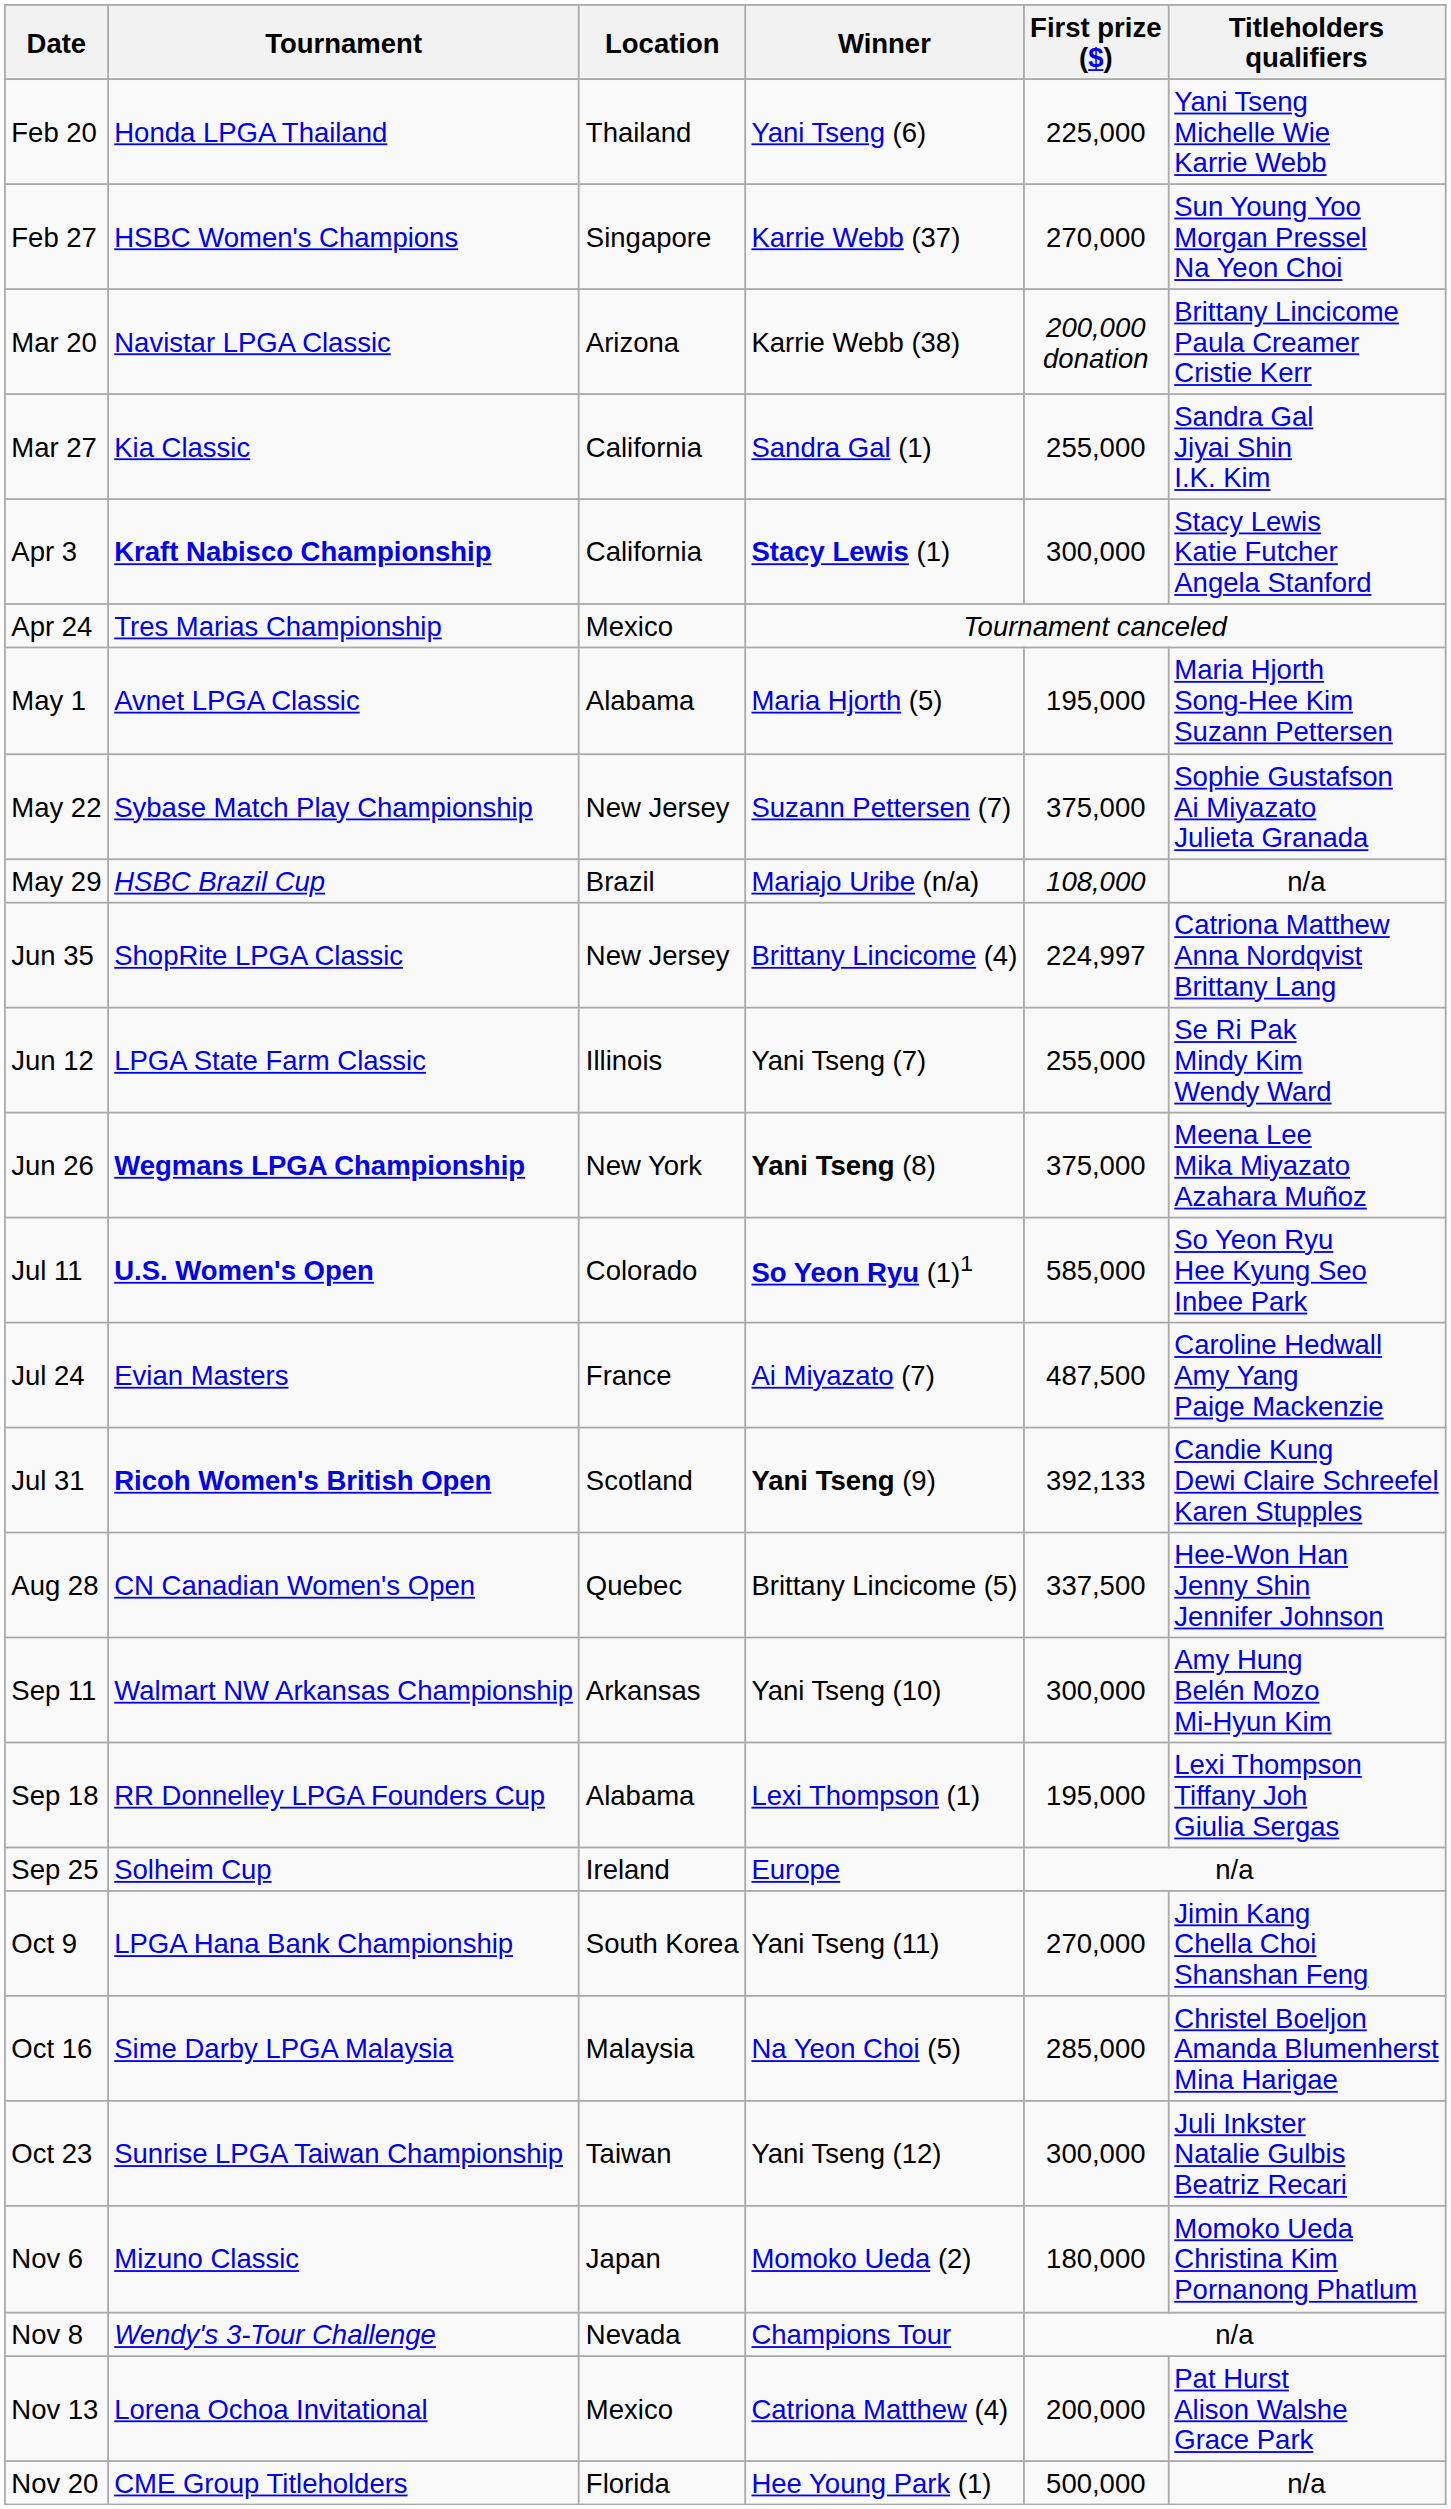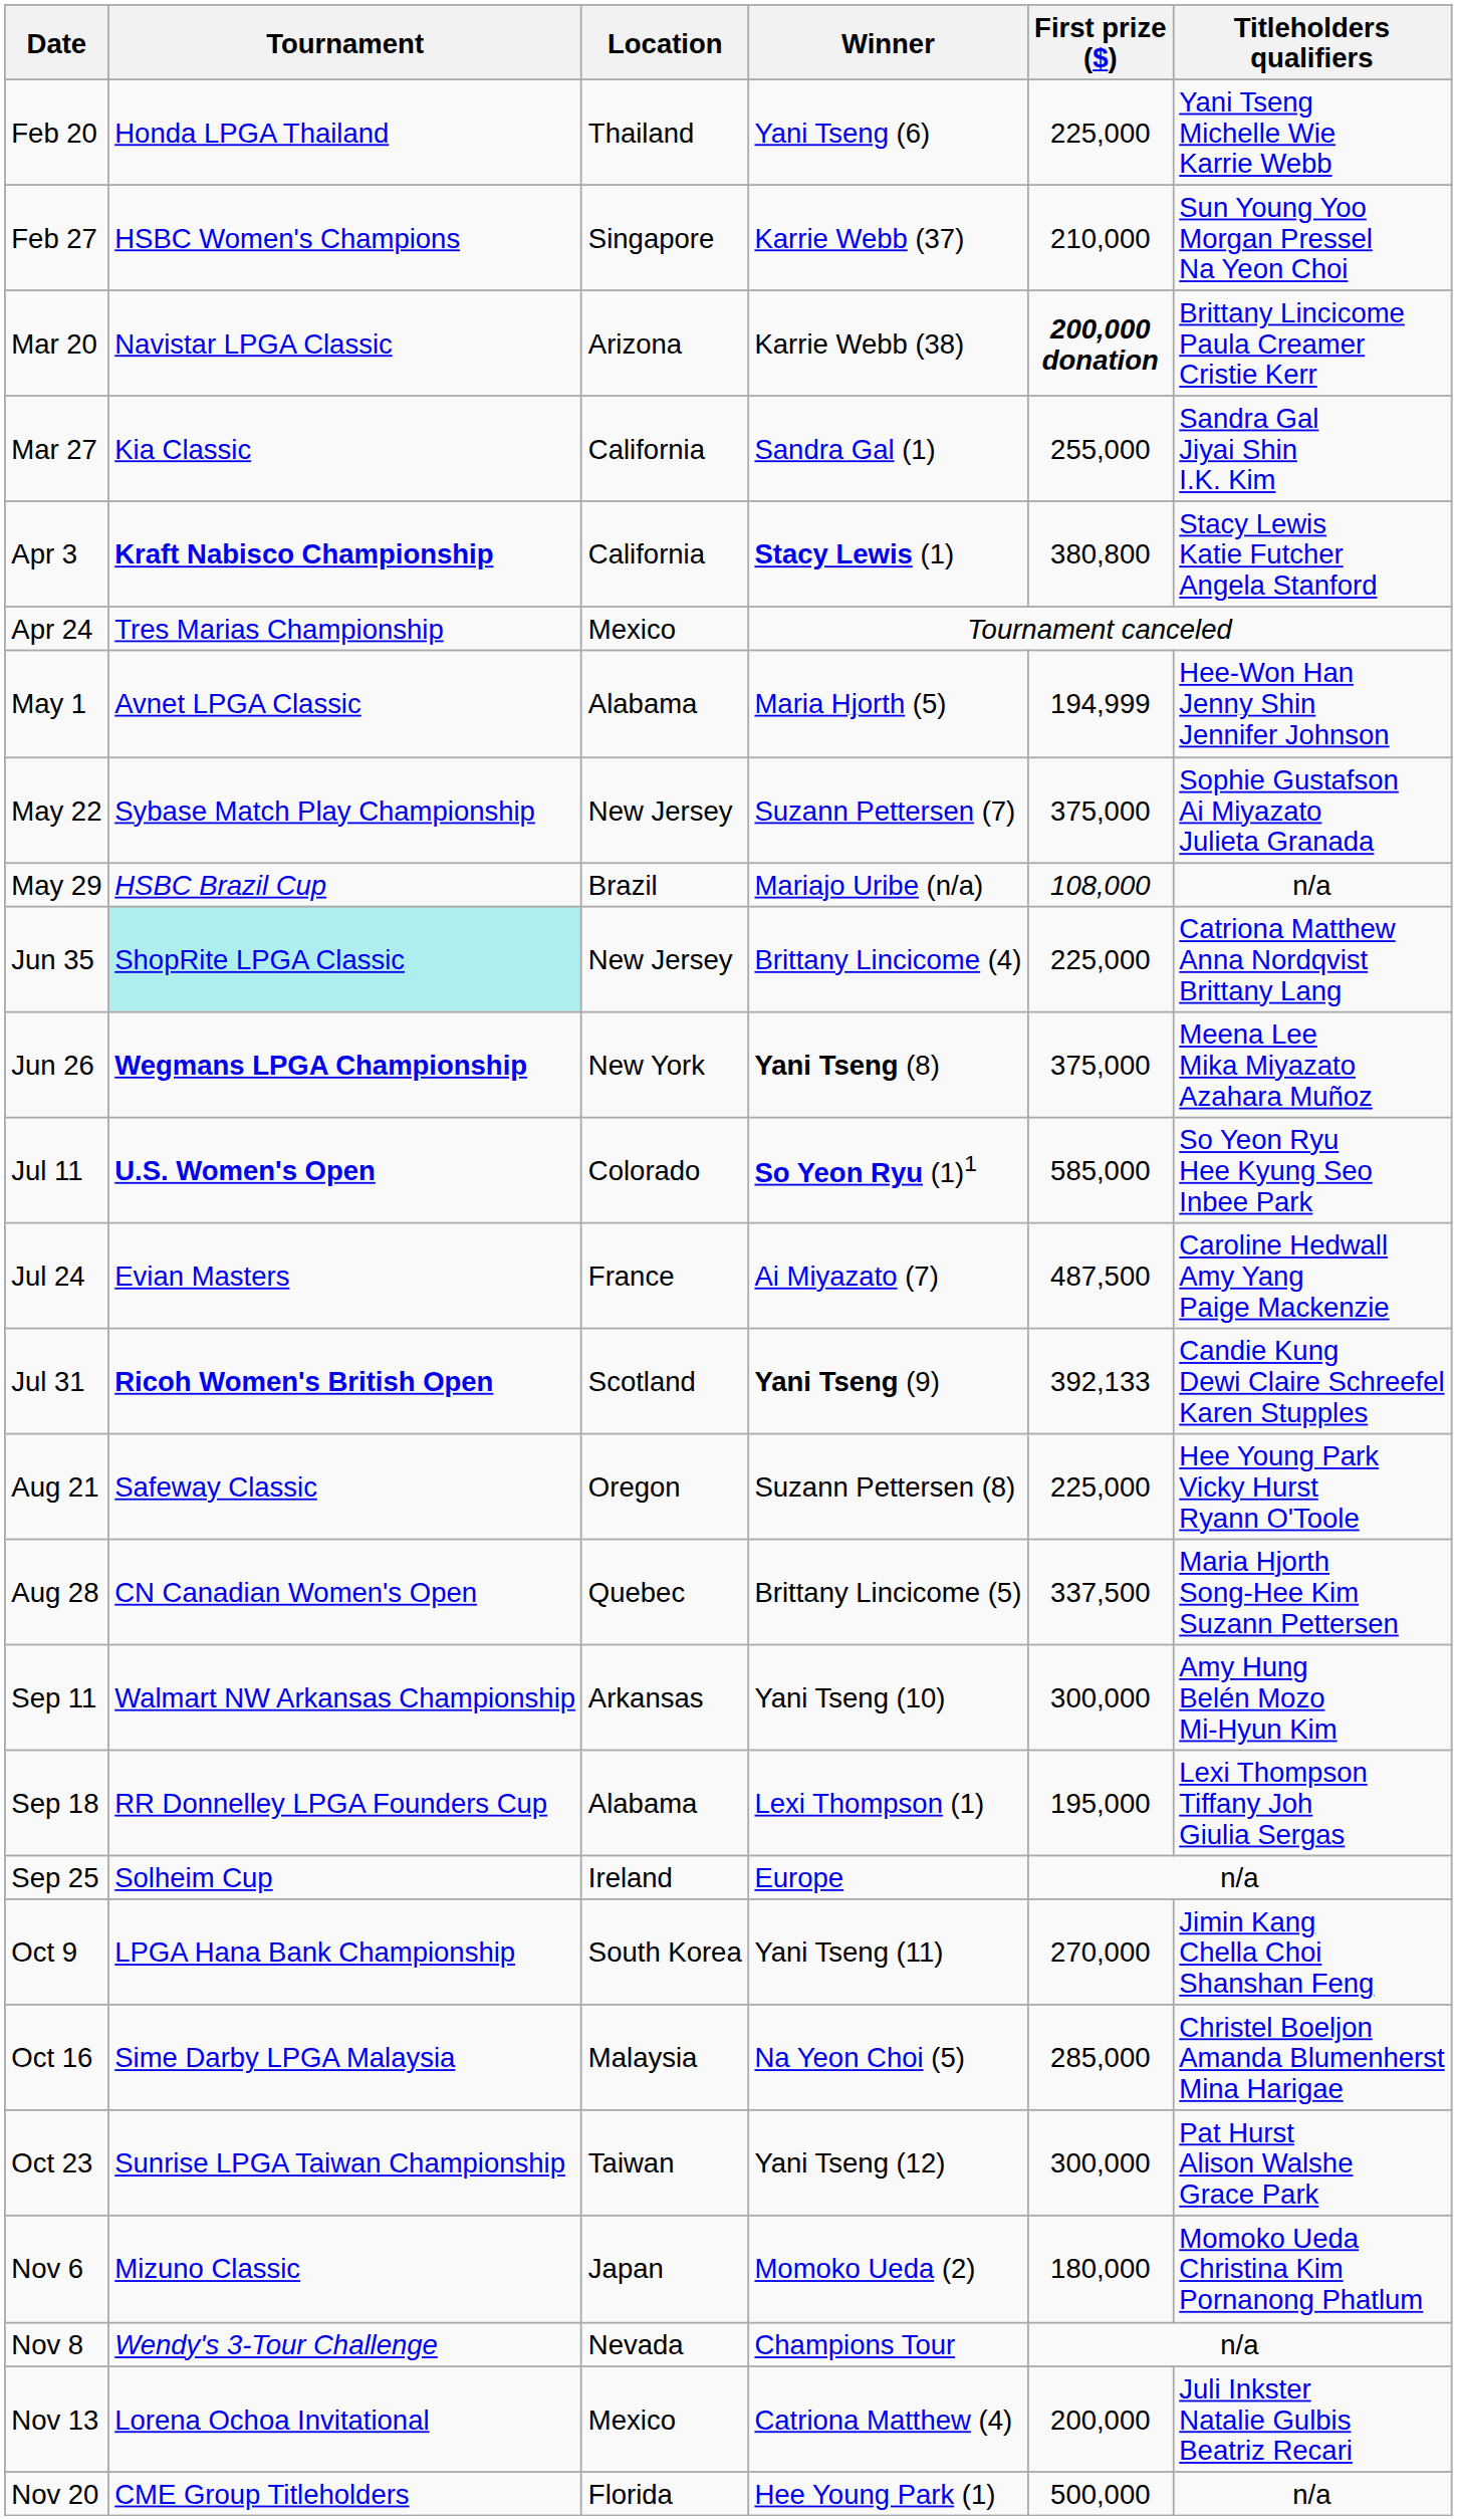Feb 27 | First prize ($): 270,000 -> 210,000
Mar 20 | First prize ($): normal -> bold
Apr 3 | First prize ($): 300,000 -> 380,800
May 1 | First prize ($): 195,000 -> 194,999
May 1 | Titleholders qualifiers: Maria Hjorth Song-Hee Kim Suzann Pettersen -> Hee-Won Han Jenny Shin Jennifer Johnson
Jun 35 | Tournament: no background -> paleturquoise background
Jun 35 | First prize ($): 224,997 -> 225,000
- row: Jun 12 | LPGA State Farm Classic | Illinois | Yani Tseng (7) | 255,000 | Se Ri Pak Mindy Kim Wendy Ward
+ row: Aug 21 | Safeway Classic | Oregon | Suzann Pettersen (8) | 225,000 | Hee Young Park Vicky Hurst Ryann O'Toole
Aug 28 | Titleholders qualifiers: Hee-Won Han Jenny Shin Jennifer Johnson -> Maria Hjorth Song-Hee Kim Suzann Pettersen
Oct 23 | Titleholders qualifiers: Juli Inkster Natalie Gulbis Beatriz Recari -> Pat Hurst Alison Walshe Grace Park
Nov 13 | Titleholders qualifiers: Pat Hurst Alison Walshe Grace Park -> Juli Inkster Natalie Gulbis Beatriz Recari
